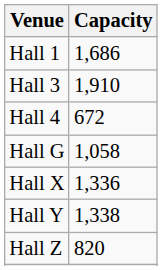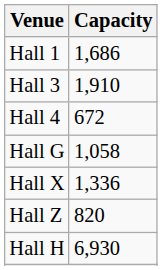- row: Hall Y | 1,338
+ row: Hall H | 6,930
